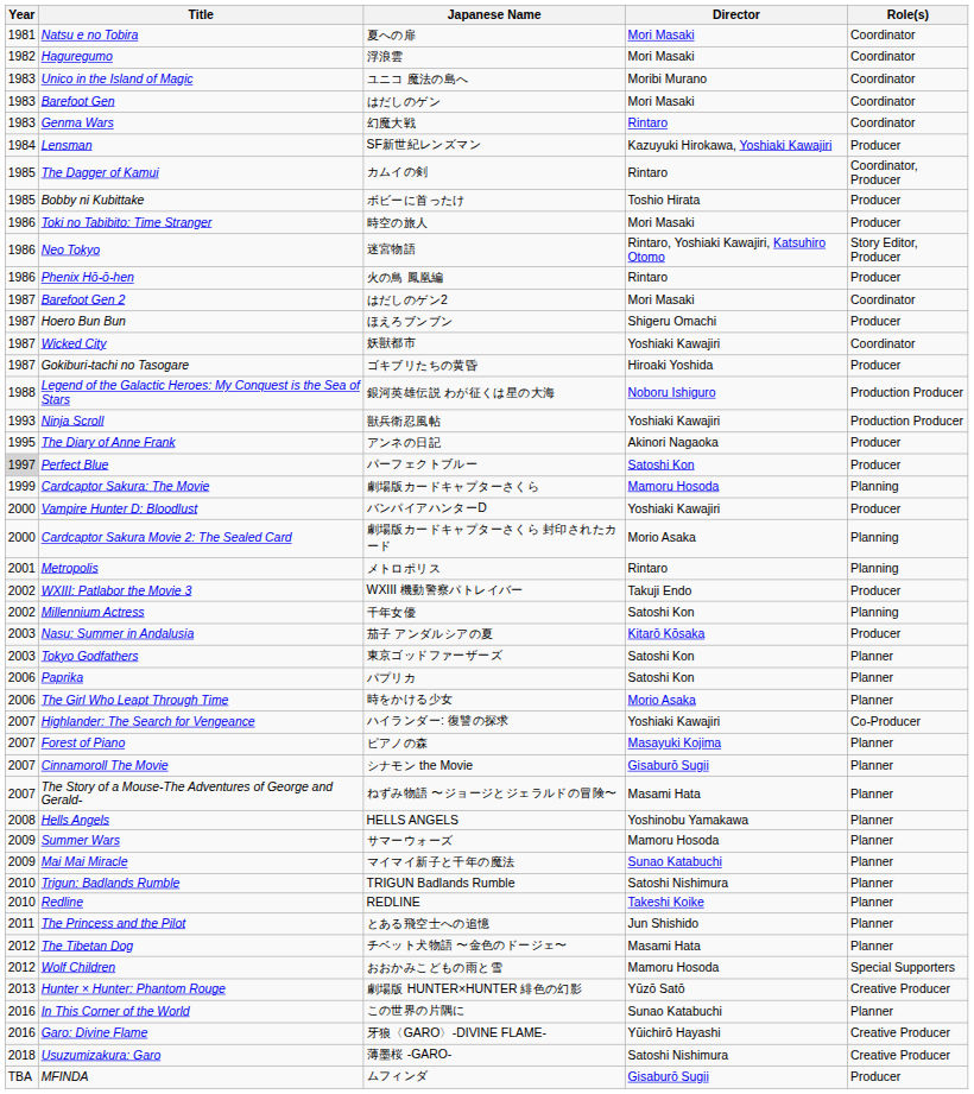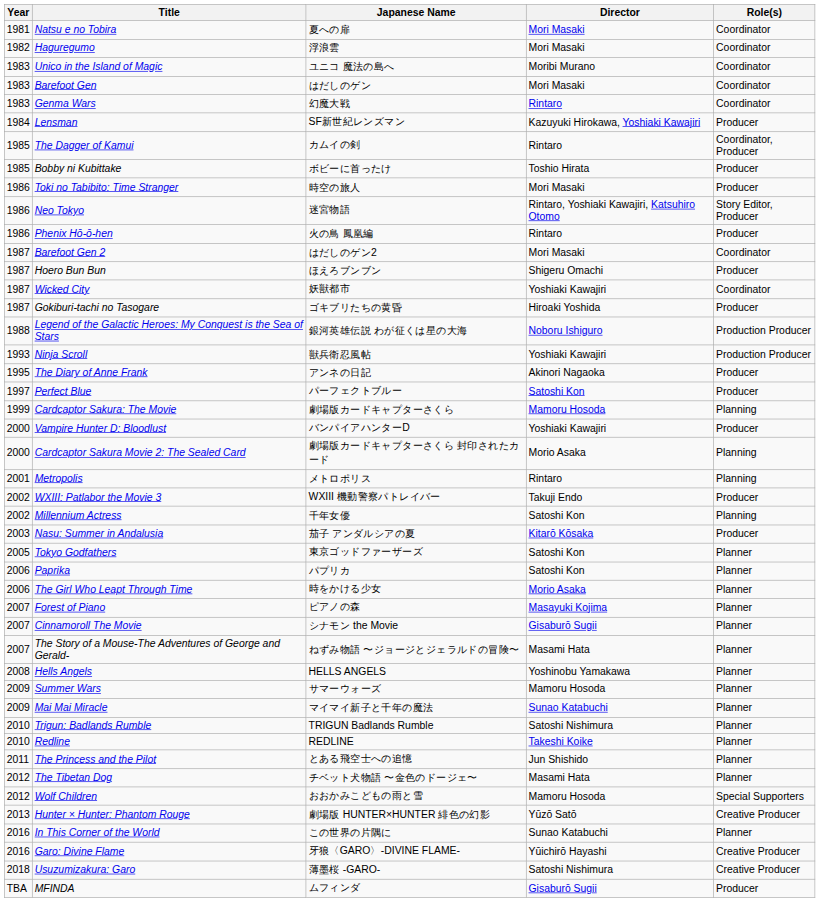Perfect Blue | Year: lightgrey background -> no background
Tokyo Godfathers | Year: 2003 -> 2005
- row: 2007 | Highlander: The Search for Vengeance | ハイランダー: 復讐の探求 | Yoshiaki Kawajiri | Co-Producer
